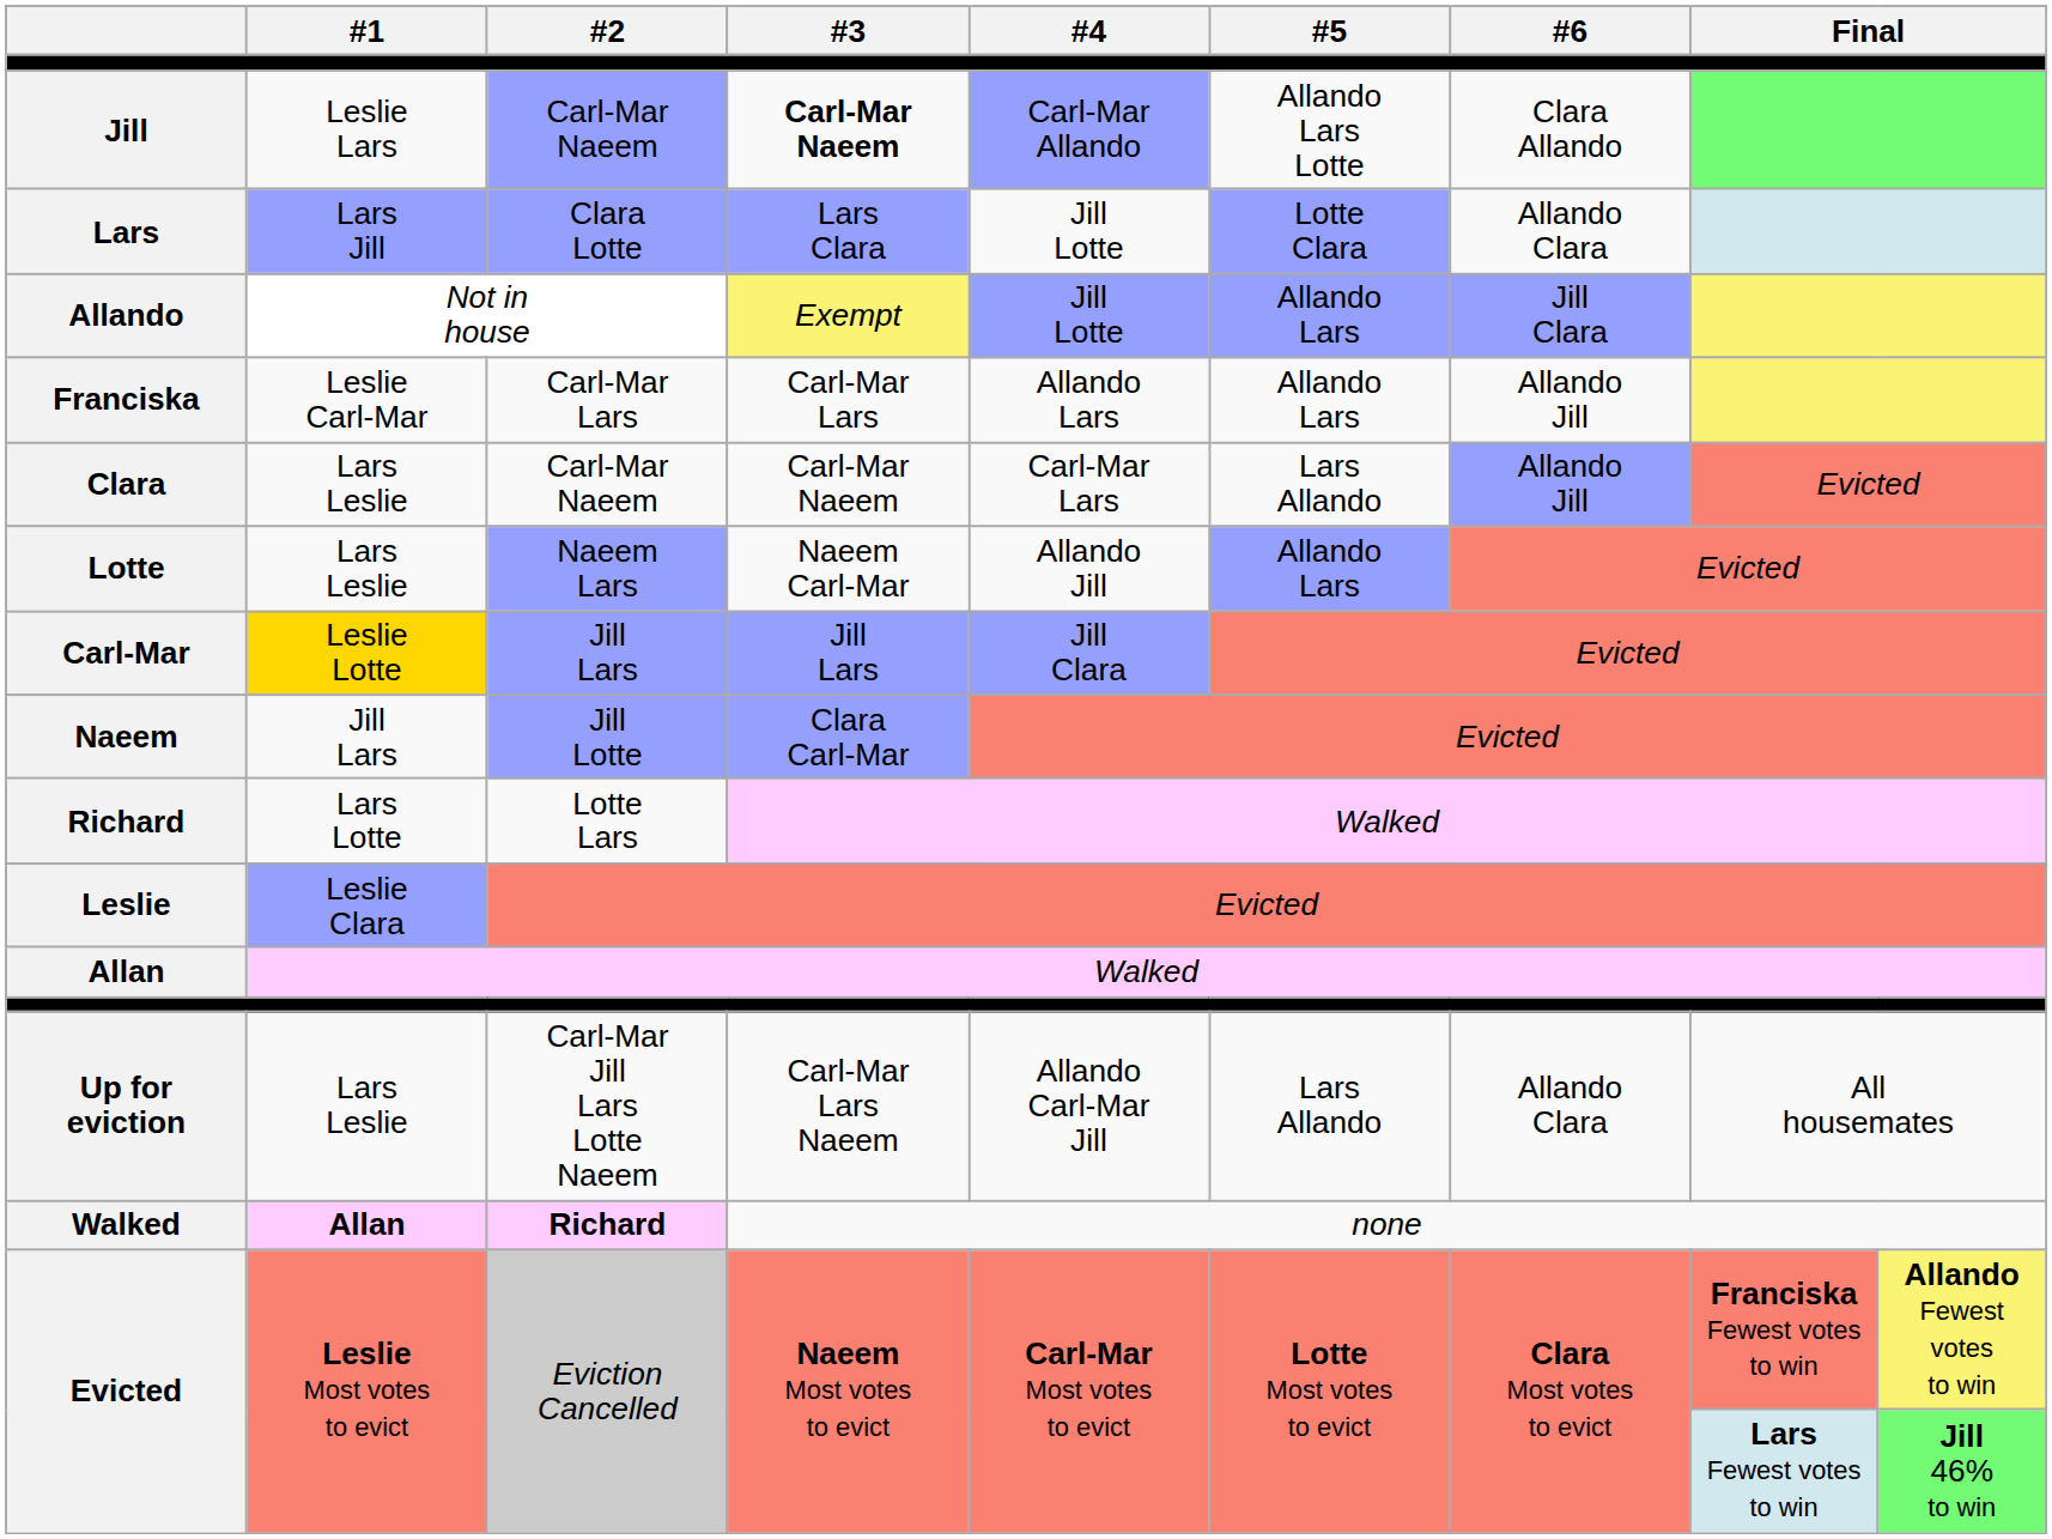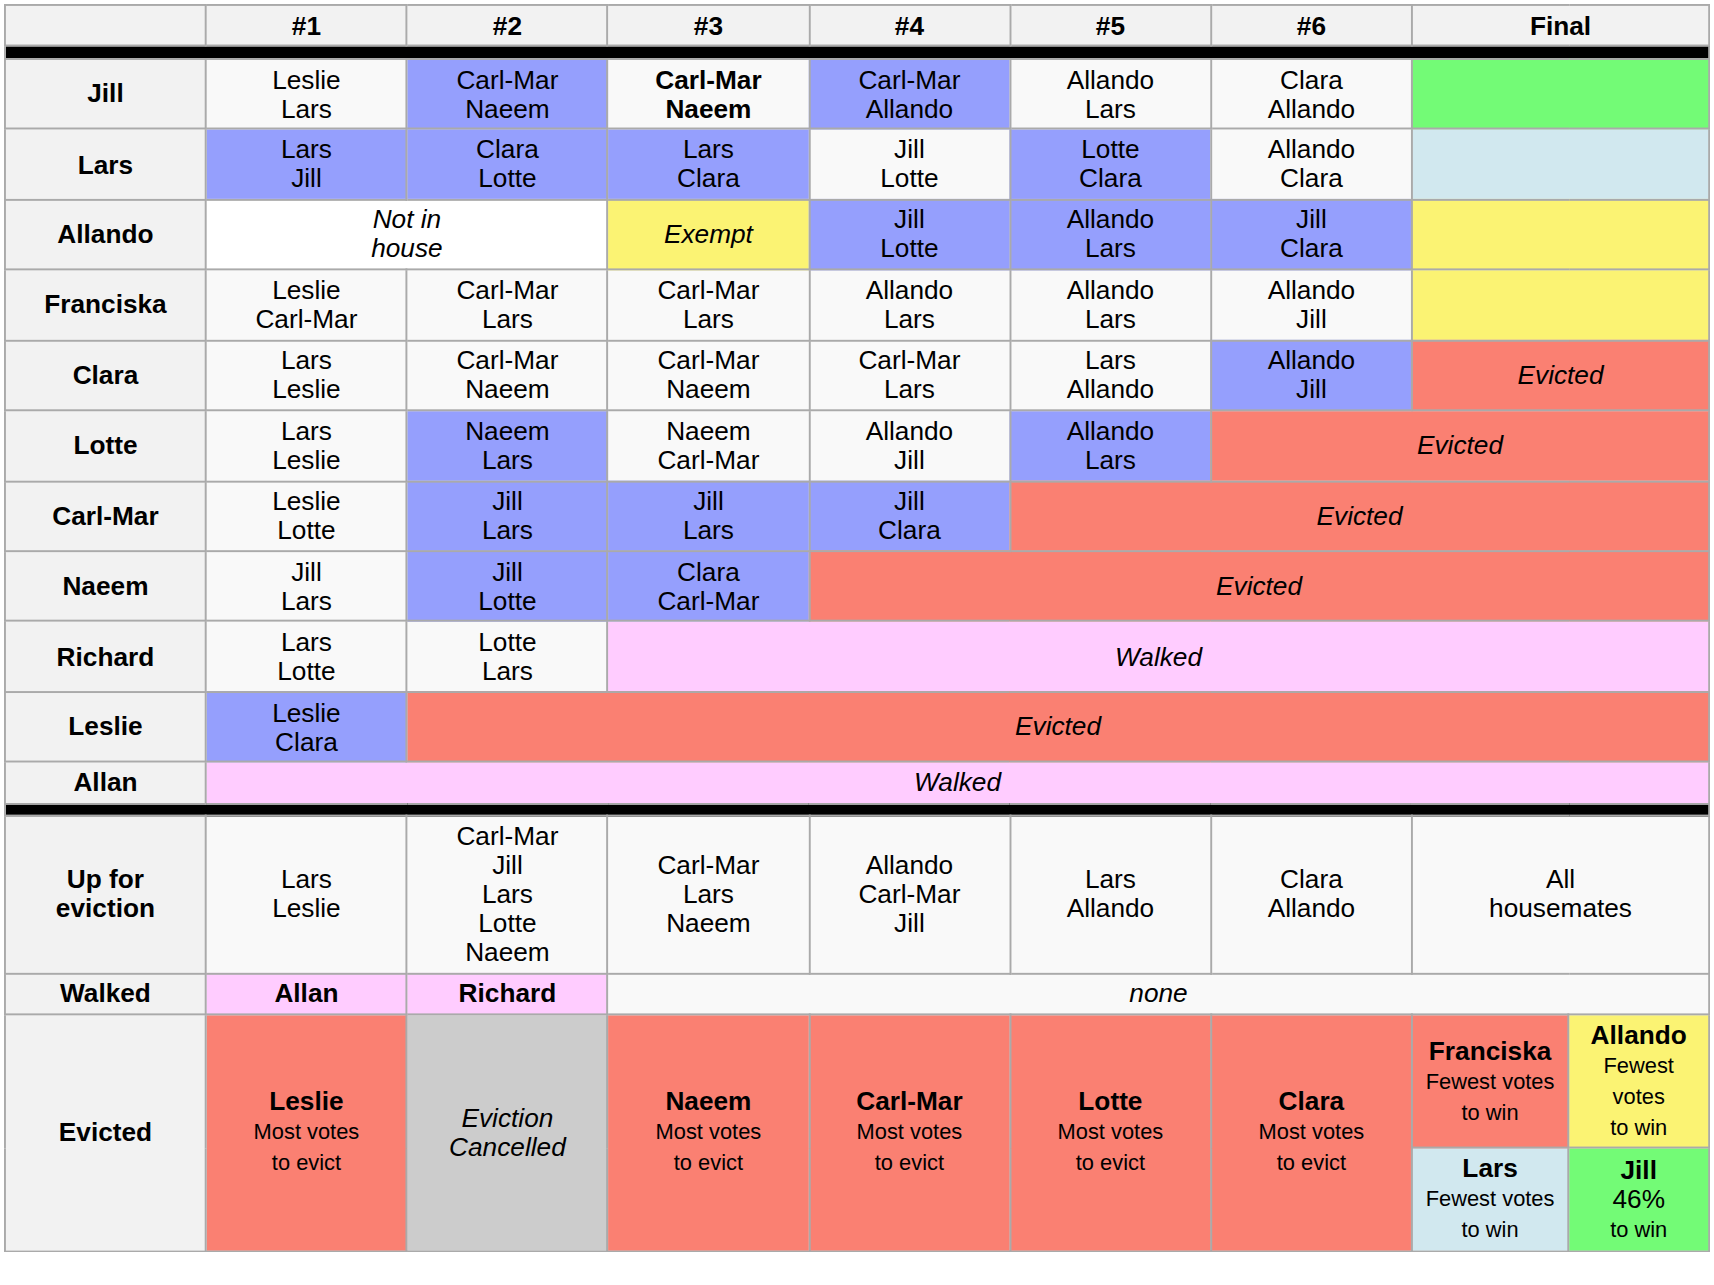Jill | #5: Allando Lars Lotte -> Allando Lars
Carl-Mar | #1: gold background -> no background
Up for eviction | #6: Allando Clara -> Clara Allando
